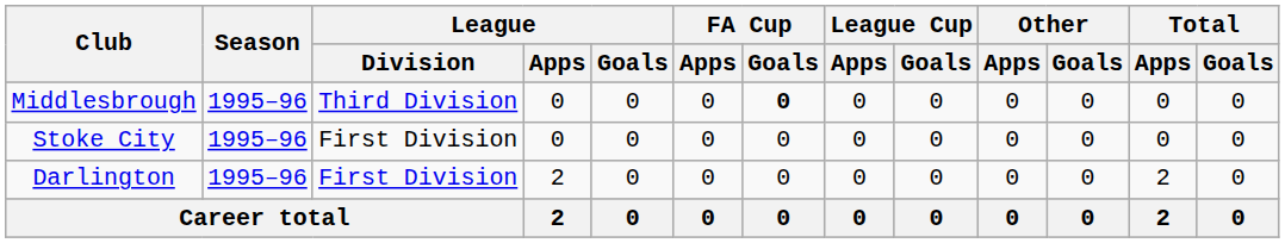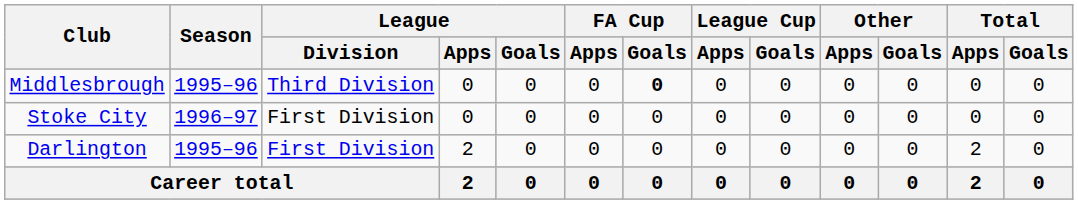Stoke City | Season: 1995–96 -> 1996–97
